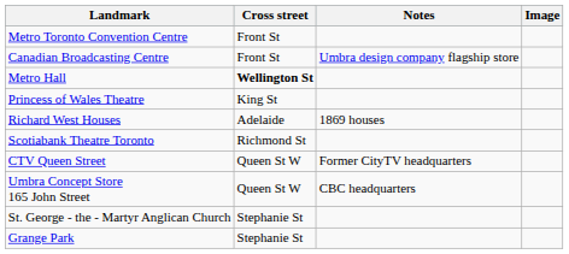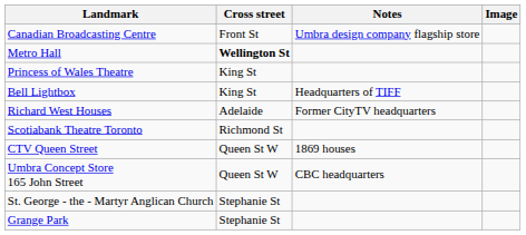- row: Metro Toronto Convention Centre | Front St
+ row: Bell Lightbox | King St | Headquarters of TIFF
Richard West Houses | Notes: 1869 houses -> Former CityTV headquarters
CTV Queen Street | Notes: Former CityTV headquarters -> 1869 houses
